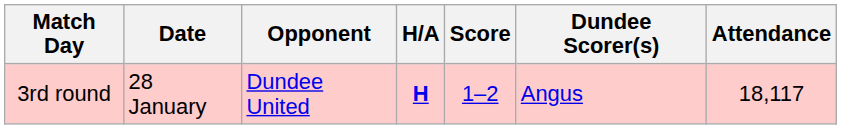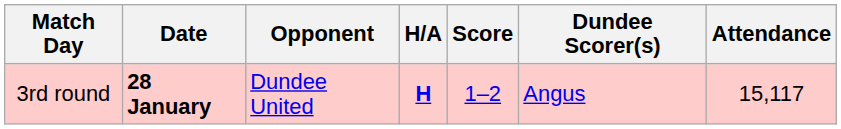3rd round | Date: normal -> bold
3rd round | Attendance: 18,117 -> 15,117
